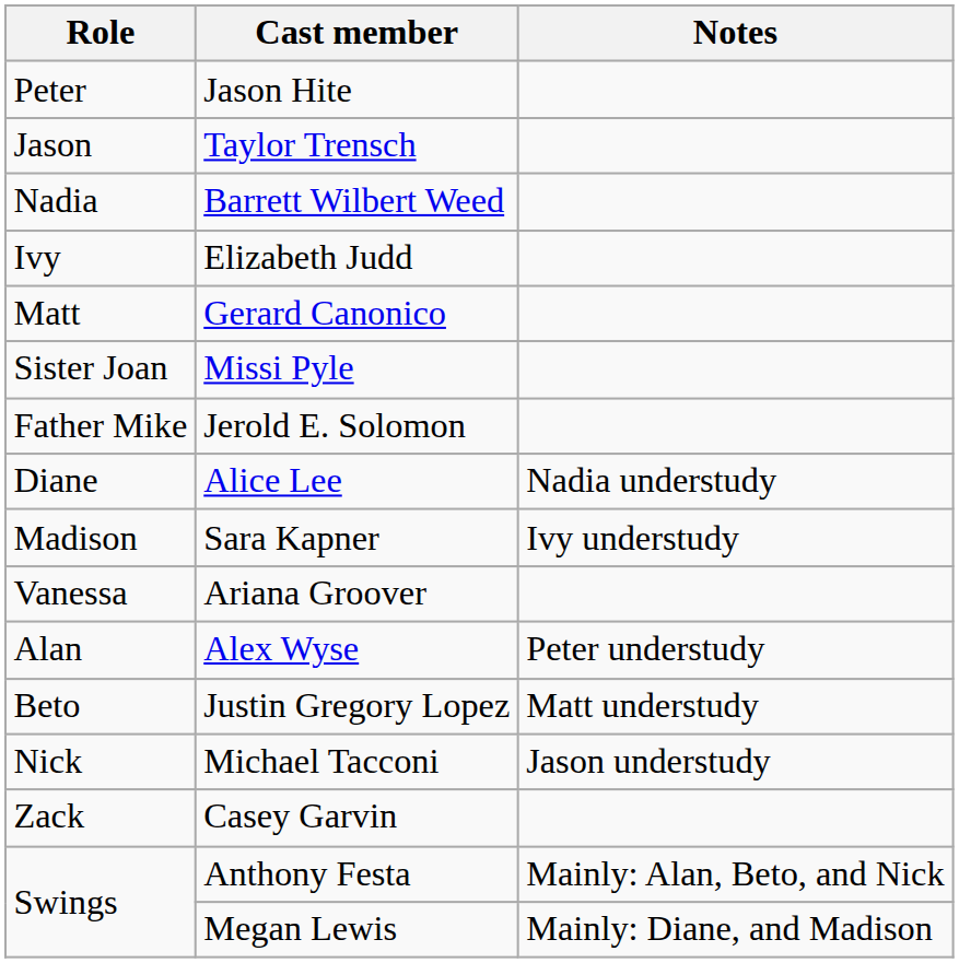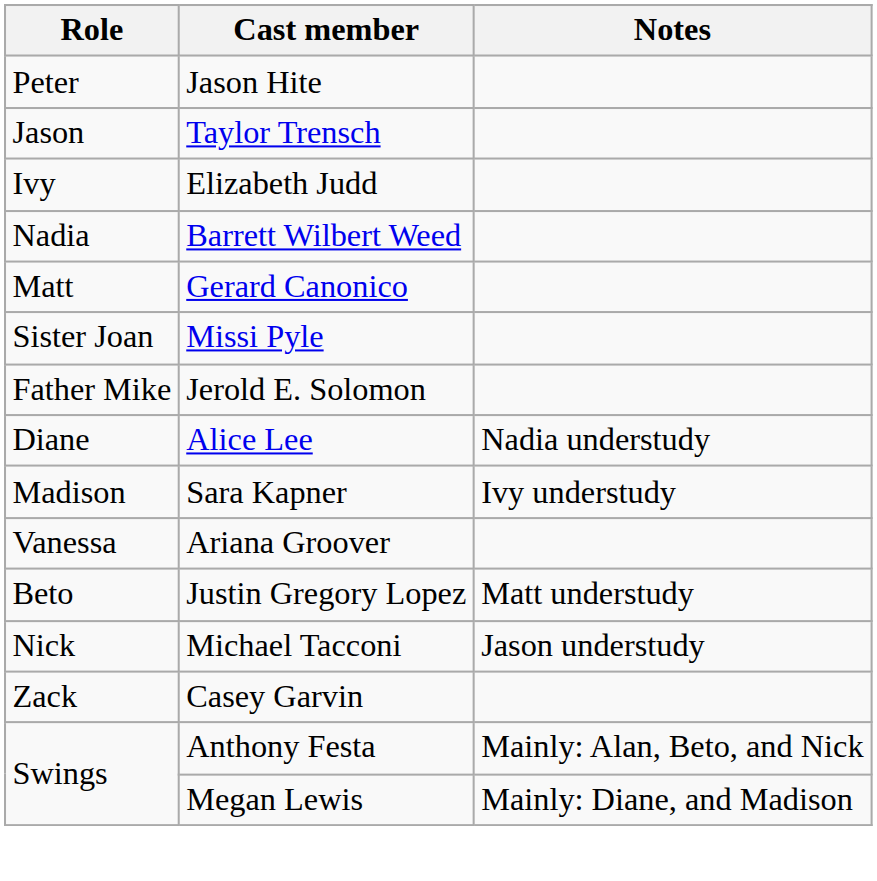rows swapped: Elizabeth Judd <-> Barrett Wilbert Weed
- row: Alan | Alex Wyse | Peter understudy
